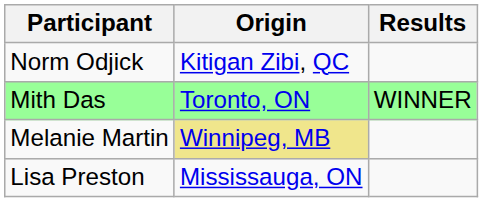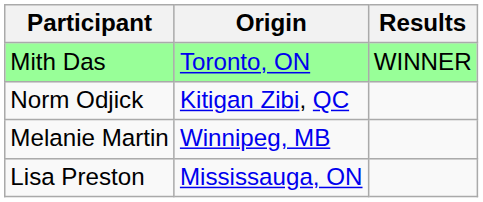rows swapped: Mith Das <-> Norm Odjick
Melanie Martin | Origin: khaki background -> no background
